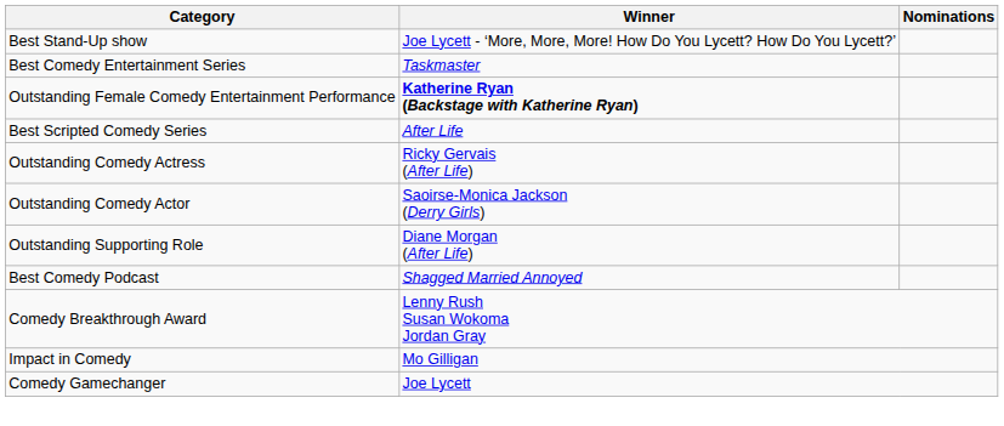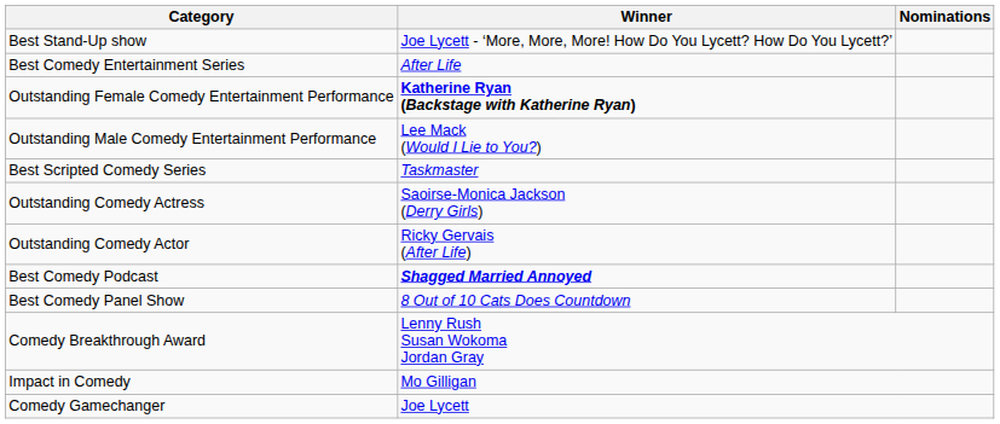Best Comedy Entertainment Series | Winner: Taskmaster -> After Life
+ row: Outstanding Male Comedy Entertainment Performance | Lee Mack (Would I Lie to You?)
Best Scripted Comedy Series | Winner: After Life -> Taskmaster
Outstanding Comedy Actress | Winner: Ricky Gervais (After Life) -> Saoirse-Monica Jackson (Derry Girls)
Outstanding Comedy Actor | Winner: Saoirse-Monica Jackson (Derry Girls) -> Ricky Gervais (After Life)
- row: Outstanding Supporting Role | Diane Morgan (After Life)
Best Comedy Podcast | Winner: normal -> bold
+ row: Best Comedy Panel Show | 8 Out of 10 Cats Does Countdown
